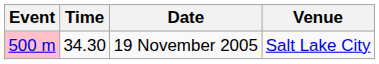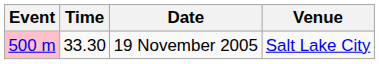19 November 2005 | Time: 34.30 -> 33.30
